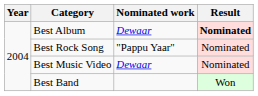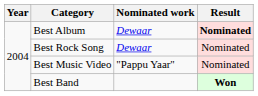Best Rock Song | Nominated work: "Pappu Yaar" -> Dewaar
Best Music Video | Nominated work: Dewaar -> "Pappu Yaar"
Best Band | Result: normal -> bold
